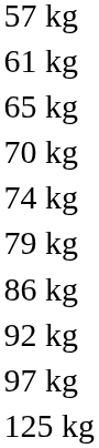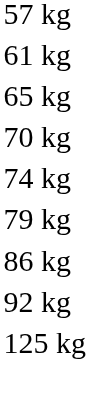- row: 97 kg
